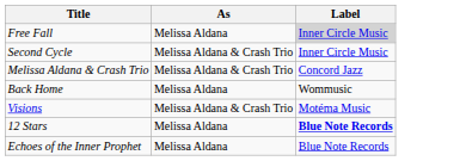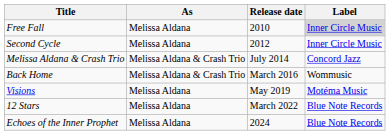+ column: Release date | 2010 | 2012 | July 2014 | March 2016 | May 2019 | March 2022 | 2024
Second Cycle | As: Melissa Aldana & Crash Trio -> Melissa Aldana
Back Home | As: Melissa Aldana -> Melissa Aldana & Crash Trio
Visions | As: Melissa Aldana & Crash Trio -> Melissa Aldana
12 Stars | Label: bold -> normal
